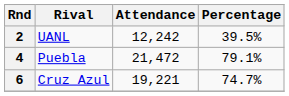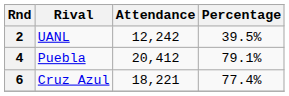4 | Attendance: 21,472 -> 20,412
6 | Attendance: 19,221 -> 18,221
6 | Percentage: 74.7% -> 77.4%
